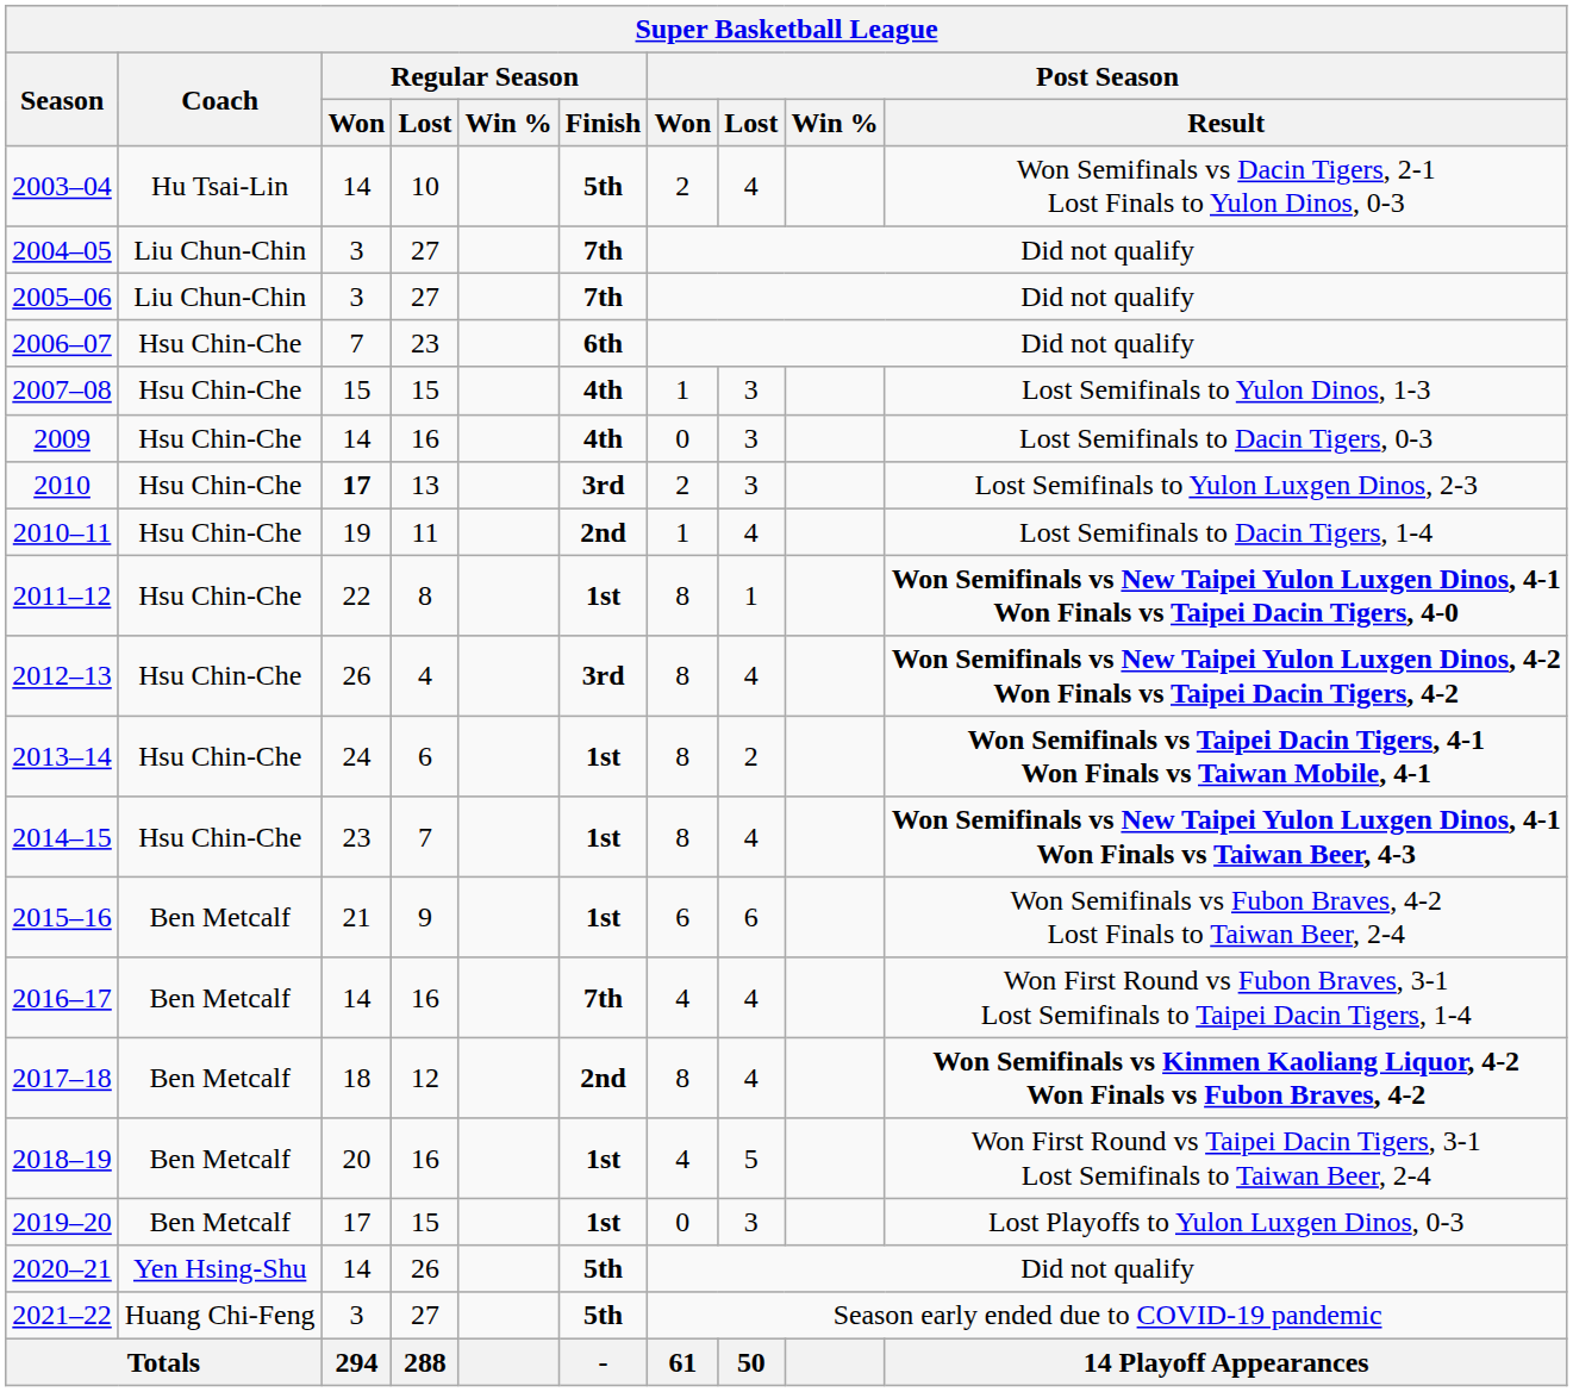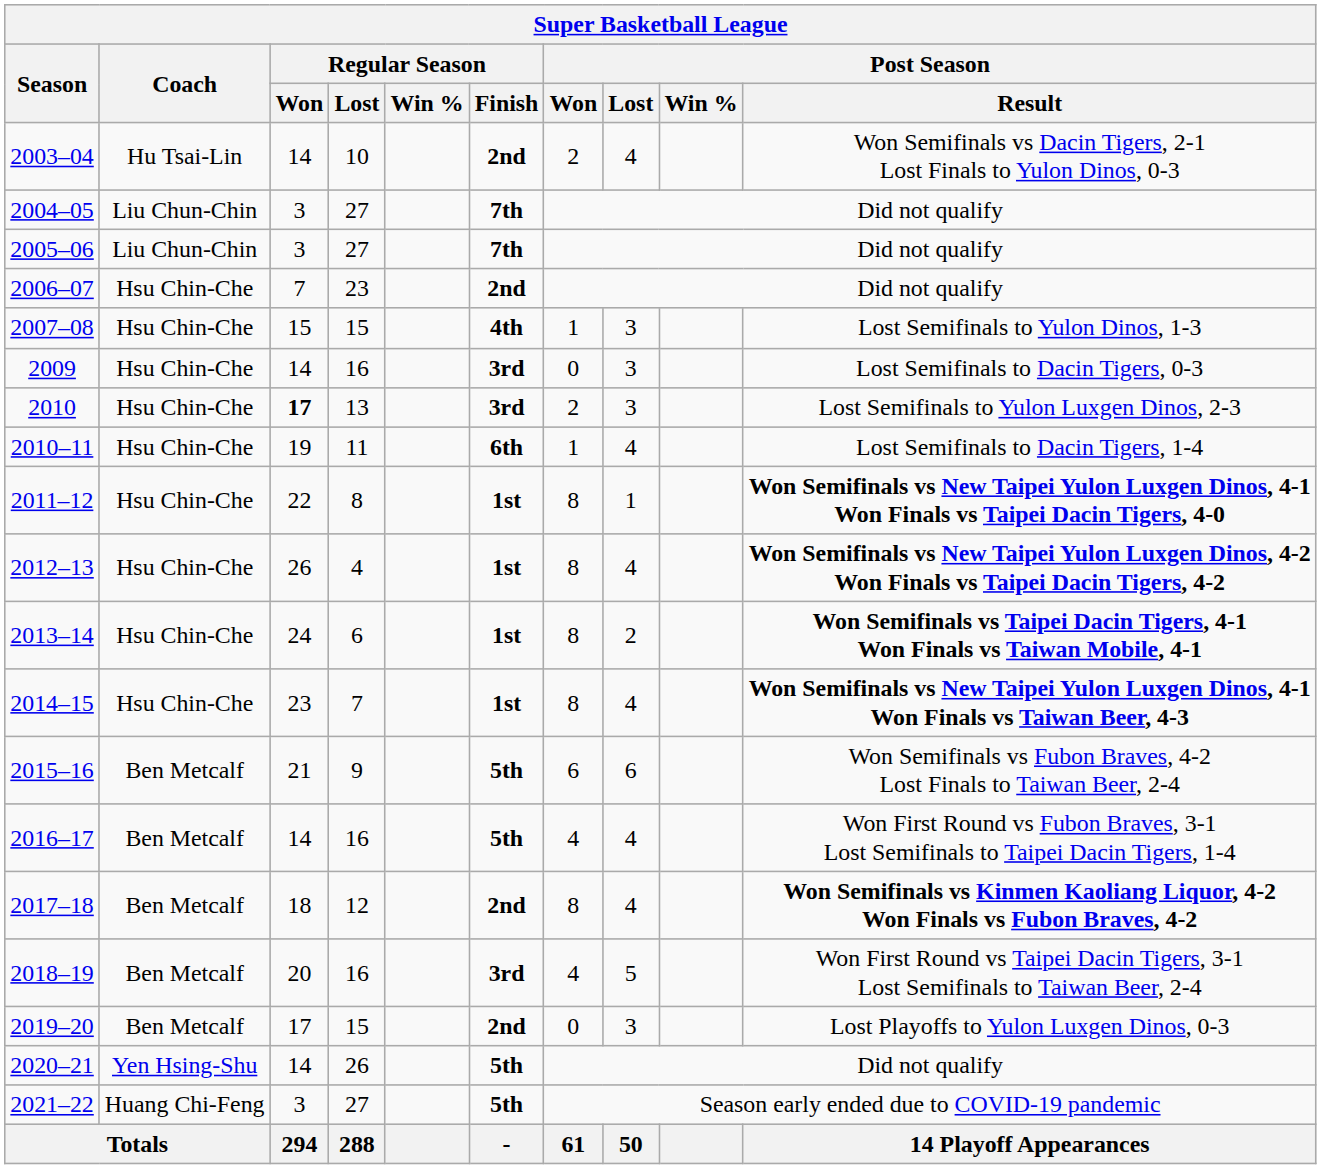2003–04 | Regular Season / Finish: 5th -> 2nd
2006–07 | Regular Season / Finish: 6th -> 2nd
2009 | Regular Season / Finish: 4th -> 3rd
2010–11 | Regular Season / Finish: 2nd -> 6th
2012–13 | Regular Season / Finish: 3rd -> 1st
2015–16 | Regular Season / Finish: 1st -> 5th
2016–17 | Regular Season / Finish: 7th -> 5th
2018–19 | Regular Season / Finish: 1st -> 3rd
2019–20 | Regular Season / Finish: 1st -> 2nd
